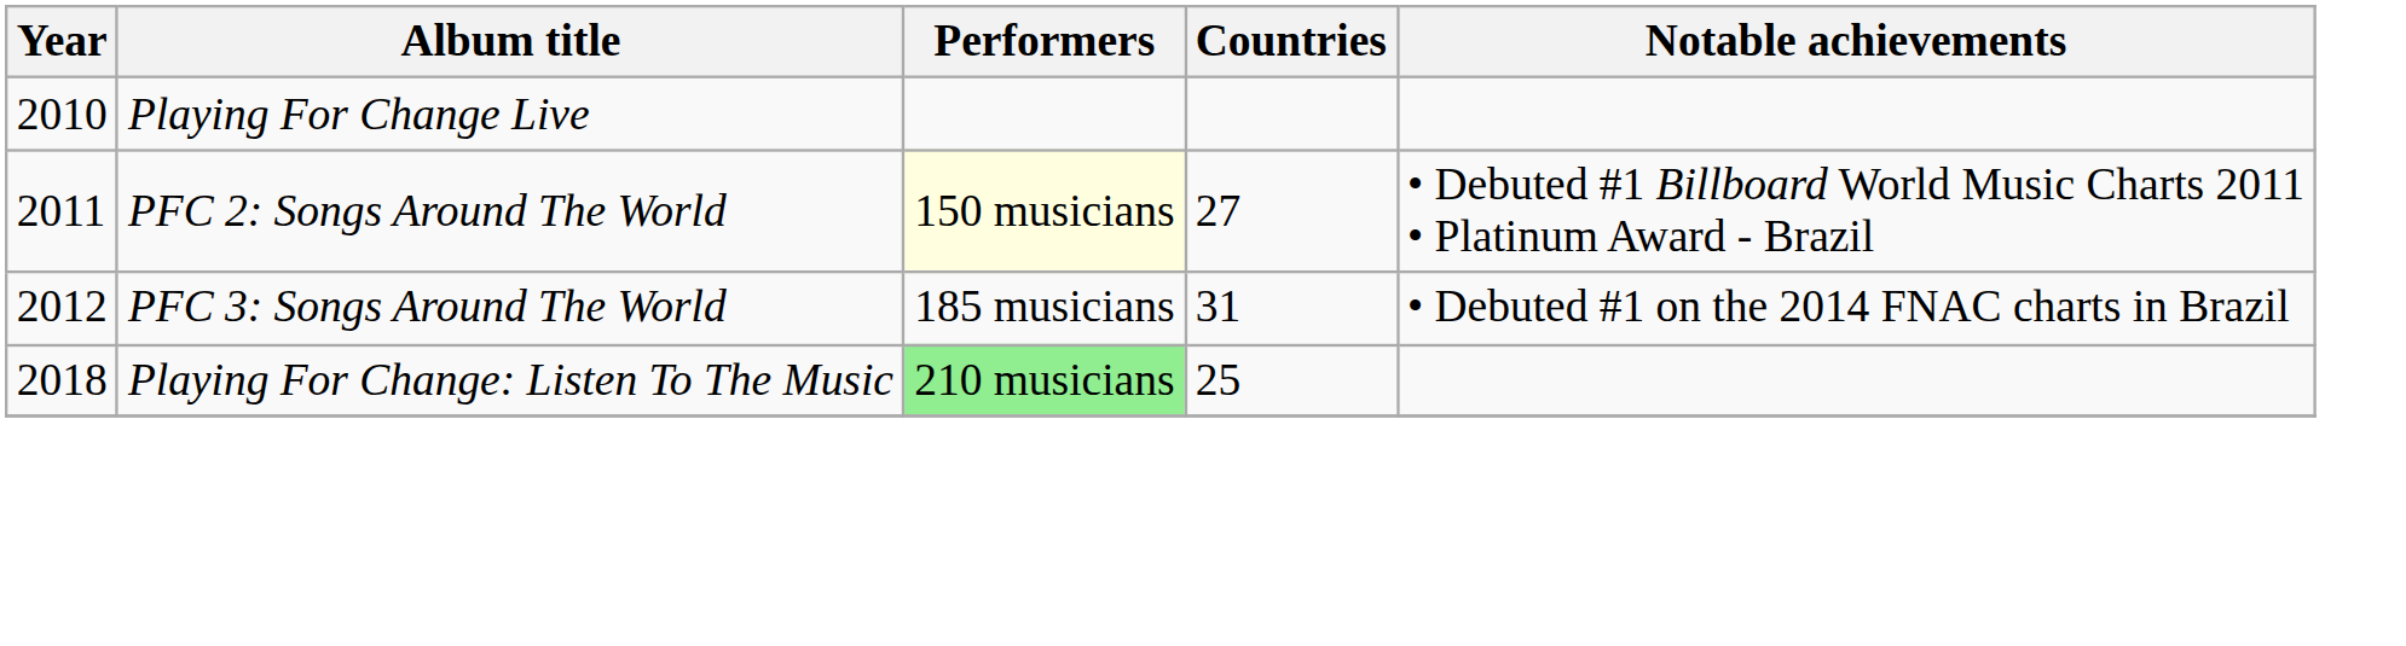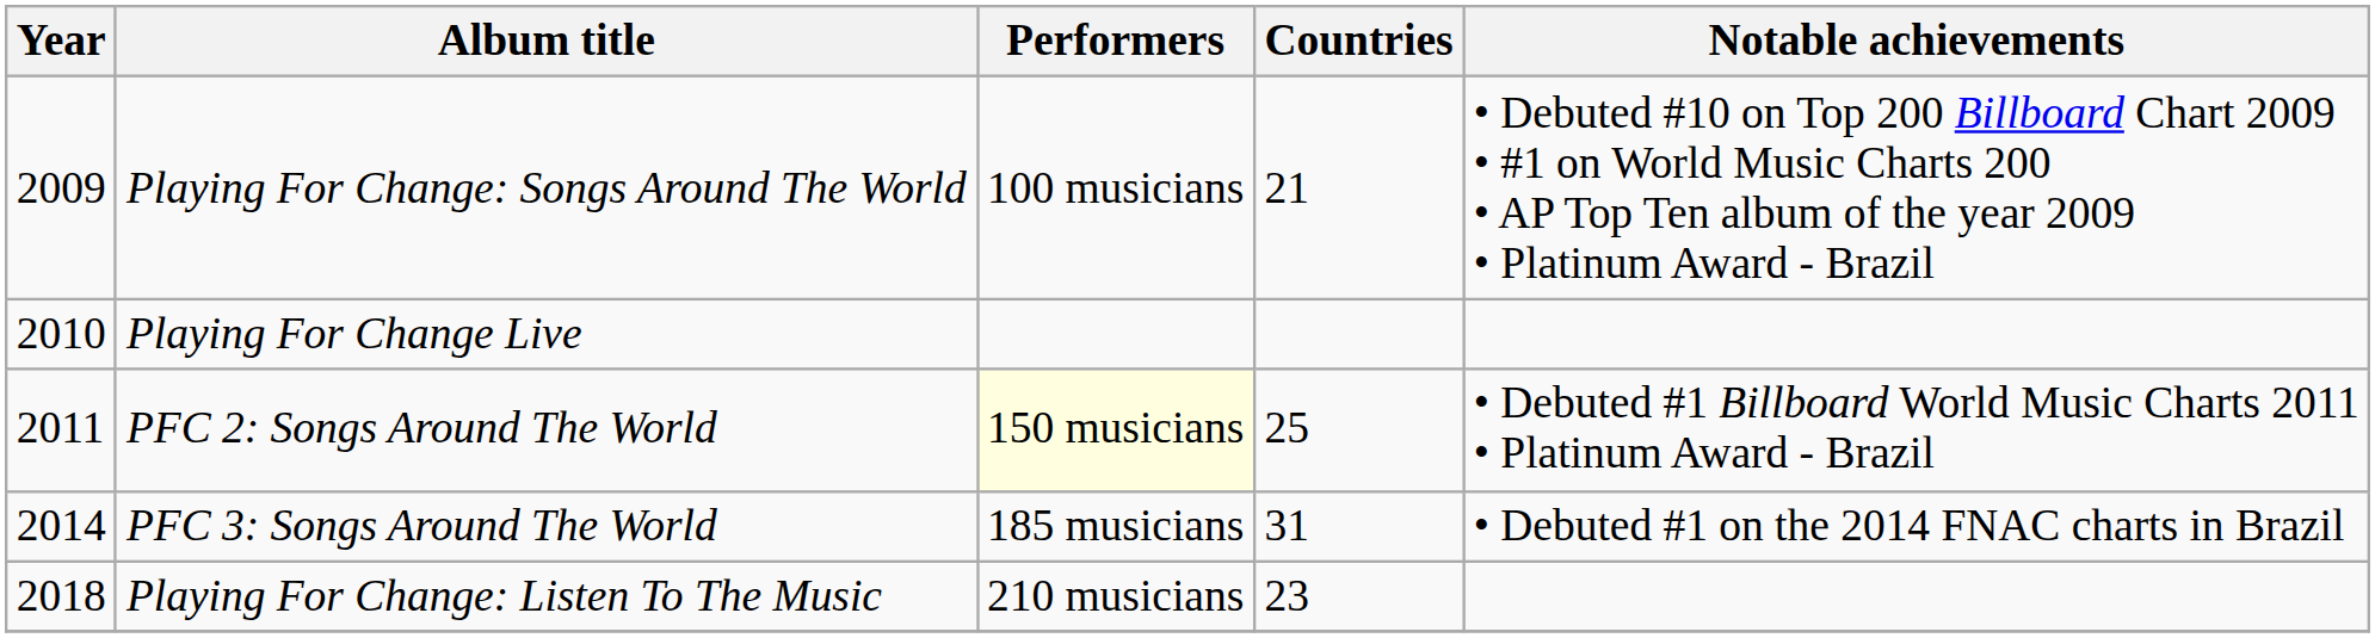+ row: 2009 | Playing For Change: Songs Around The World | 100 musicians | 21 | • Debuted #10 on Top 200 Billboard Chart 2009 • #1 on World Music Charts 200 • AP Top Ten album of the year 2009 • Platinum Award - Brazil
PFC 2: Songs Around The World | Countries: 27 -> 25
PFC 3: Songs Around The World | Year: 2012 -> 2014
Playing For Change: Listen To The Music | Performers: lightgreen background -> no background
Playing For Change: Listen To The Music | Countries: 25 -> 23
